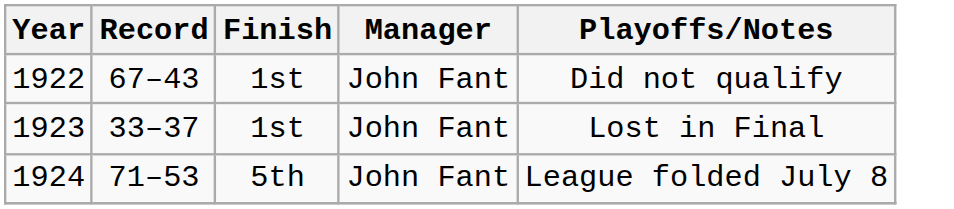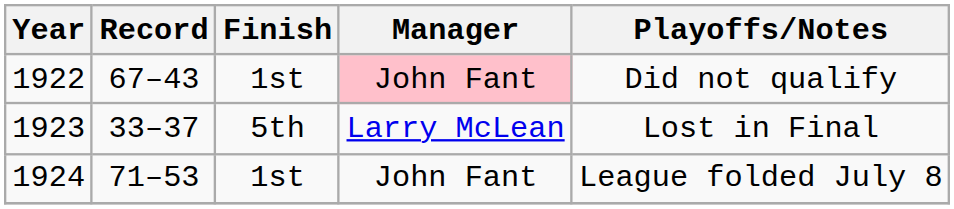1922 | Manager: no background -> pink background
1923 | Finish: 1st -> 5th
1923 | Manager: John Fant -> Larry McLean
1924 | Finish: 5th -> 1st
